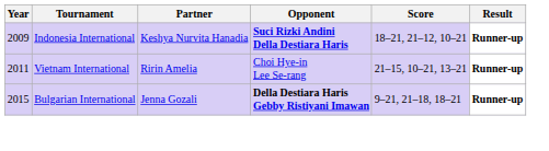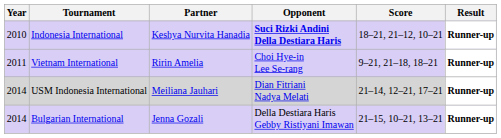Indonesia International | Year: 2009 -> 2010
Vietnam International | Score: 21–15, 10–21, 13–21 -> 9–21, 21–18, 18–21
+ row: 2014 | USM Indonesia International | Meiliana Jauhari | Dian Fitriani Nadya Melati | 21–14, 12–21, 17–21 | Runner-up
Bulgarian International | Year: 2015 -> 2014
Bulgarian International | Opponent: bold -> normal
Bulgarian International | Score: 9–21, 21–18, 18–21 -> 21–15, 10–21, 13–21
